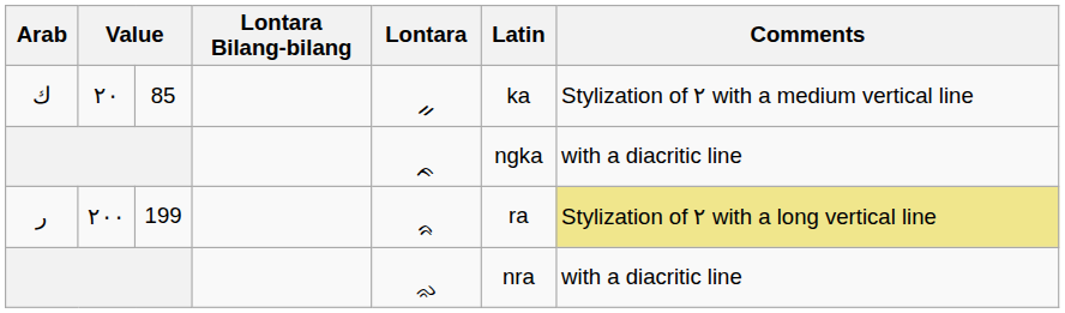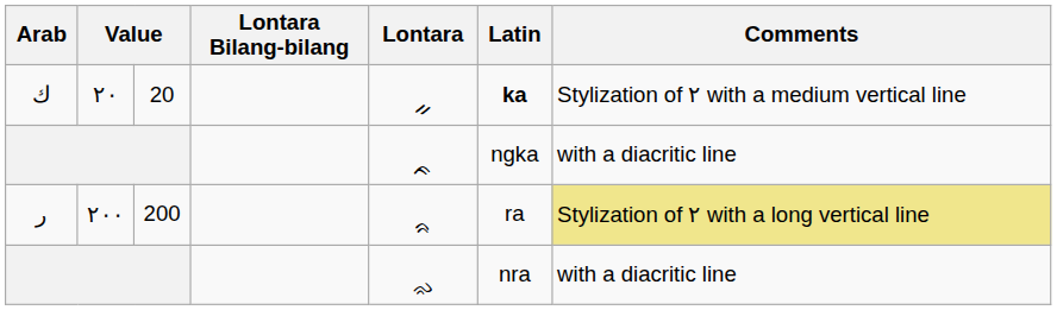ك | column 3: 85 -> 20
ك | Latin: normal -> bold
ر | column 3: 199 -> 200
